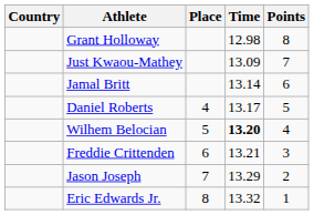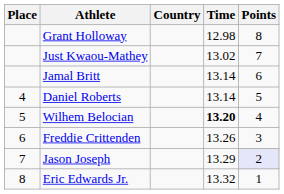columns swapped: Place <-> Country
Just Kwaou-Mathey | Time: 13.09 -> 13.02
Daniel Roberts | Time: 13.17 -> 13.14
Freddie Crittenden | Time: 13.21 -> 13.26
Jason Joseph | Points: no background -> lavender background
